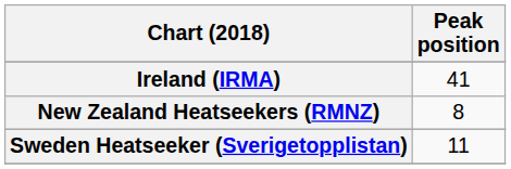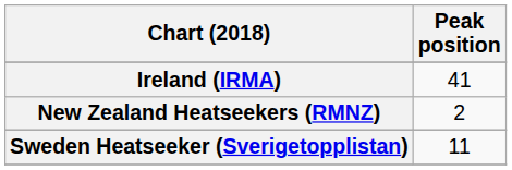New Zealand Heatseekers (RMNZ) | Peak position: 8 -> 2
